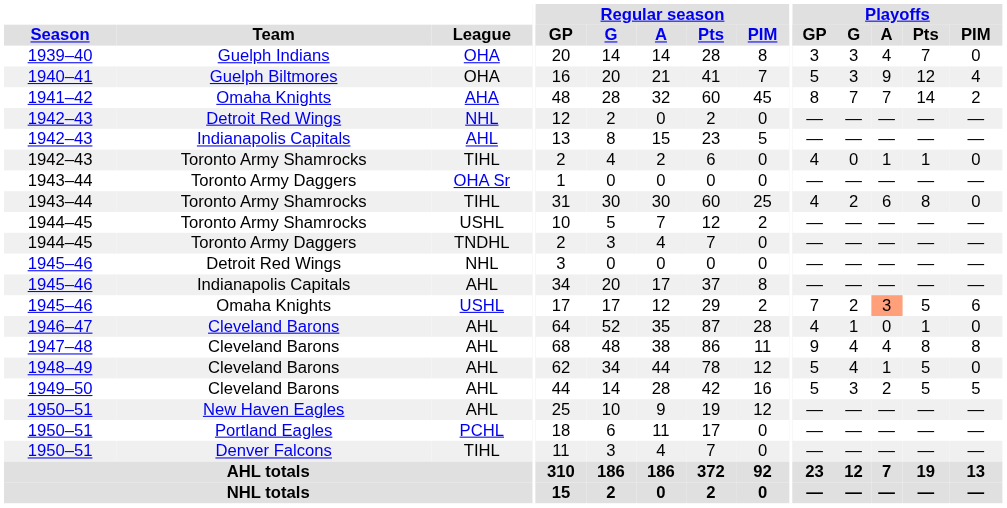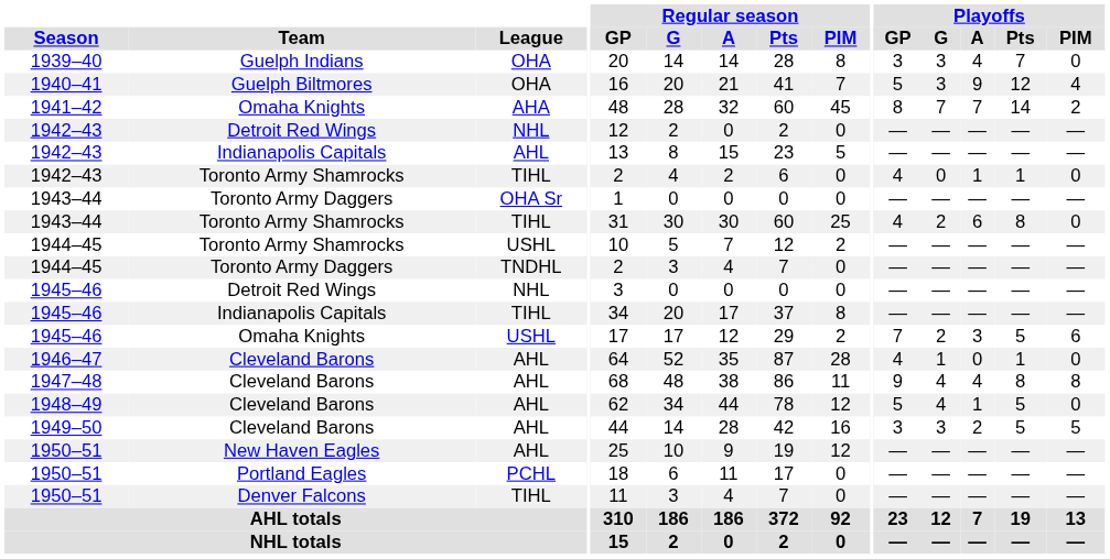1945–46 / Indianapolis Capitals | League: AHL -> TIHL
1945–46 / Omaha Knights | Playoffs / A: lightsalmon background -> no background
1949–50 | Playoffs / GP: 5 -> 3
